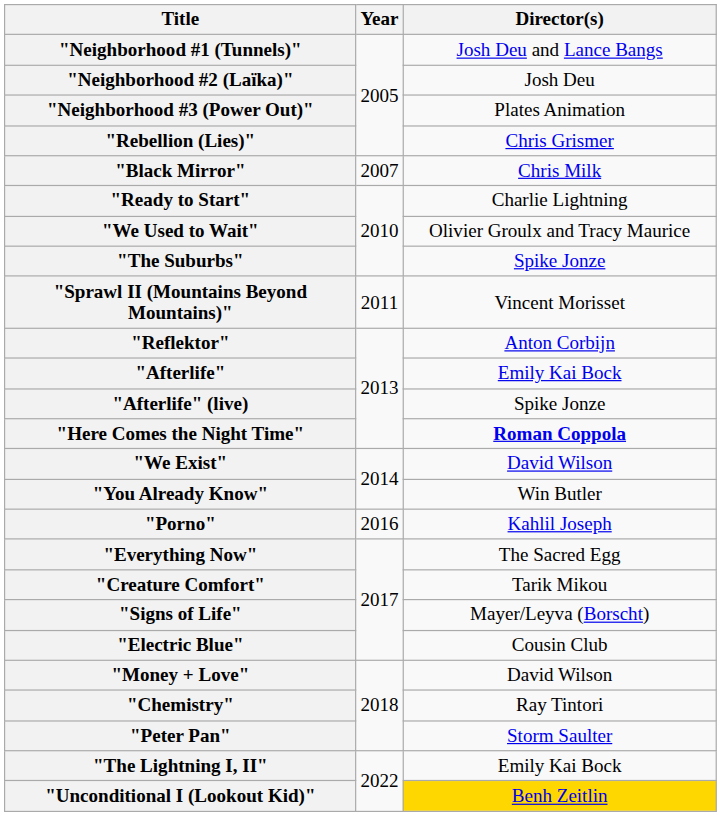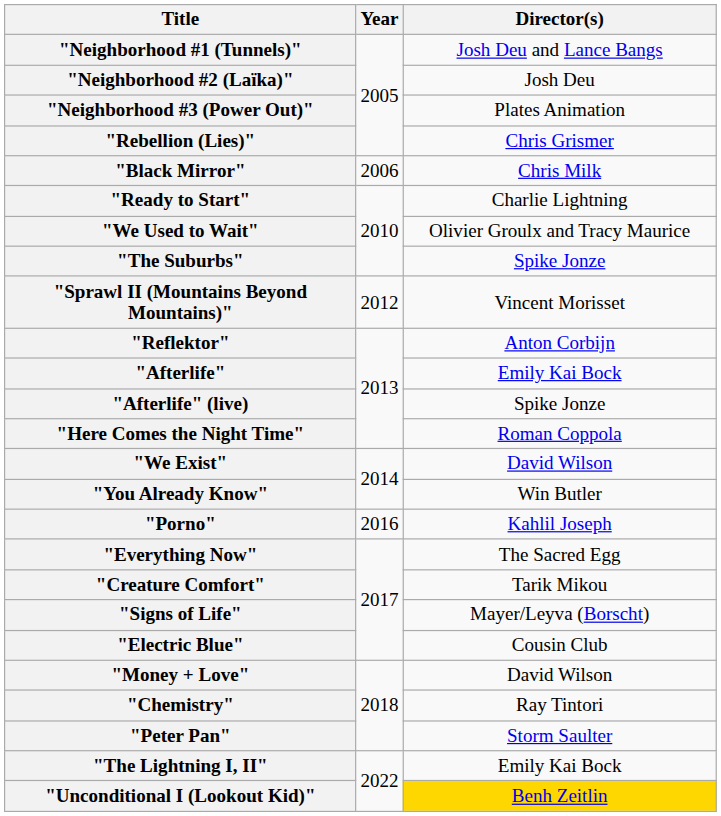"Black Mirror" | Year: 2007 -> 2006
"Sprawl II (Mountains Beyond Mountains)" | Year: 2011 -> 2012
"Here Comes the Night Time" | Director(s): bold -> normal
